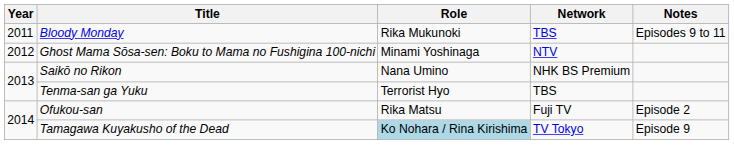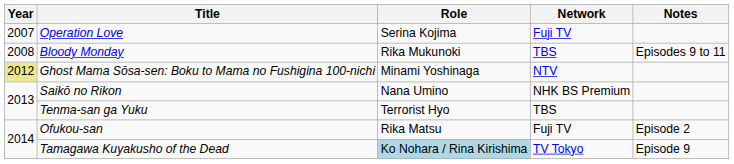+ row: 2007 | Operation Love | Serina Kojima | Fuji TV
Bloody Monday | Year: 2011 -> 2008
Ghost Mama Sōsa-sen: Boku to Mama no Fushigina 100-nichi | Year: no background -> khaki background
